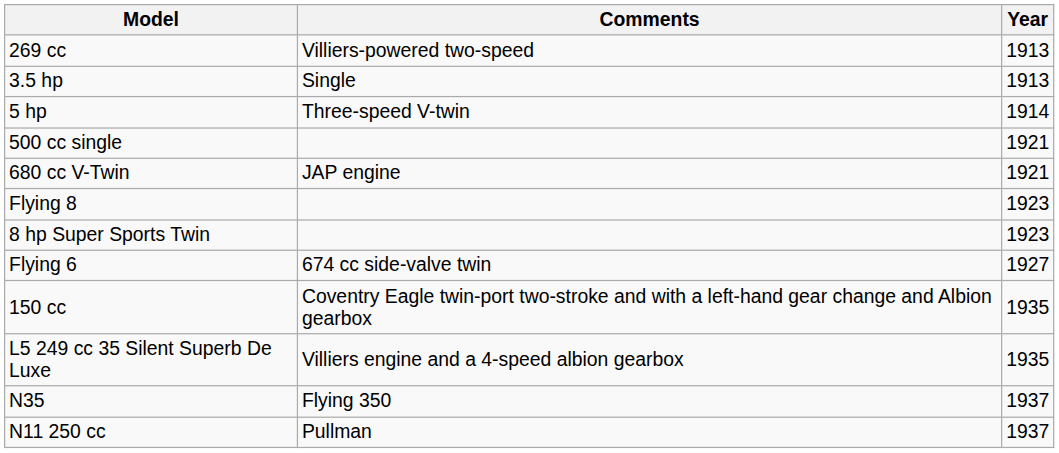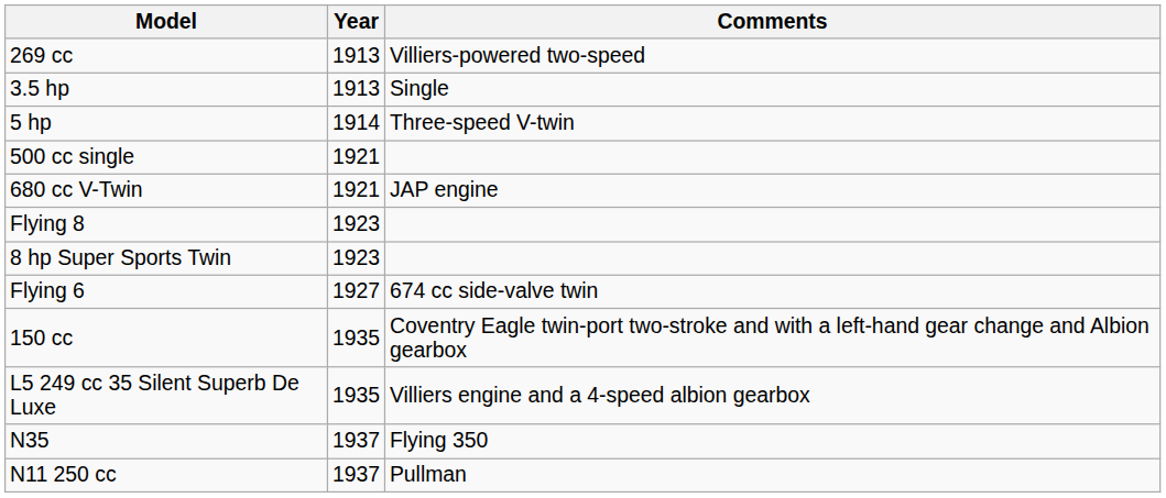columns swapped: Year <-> Comments
